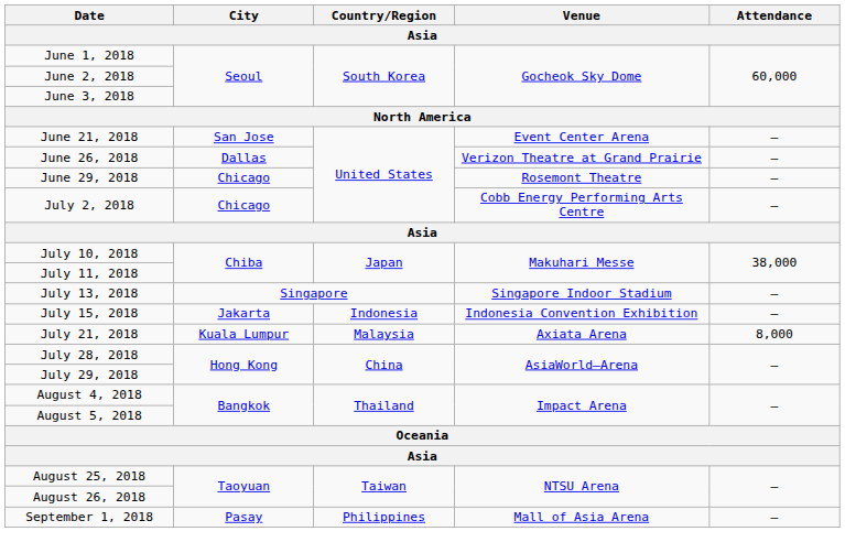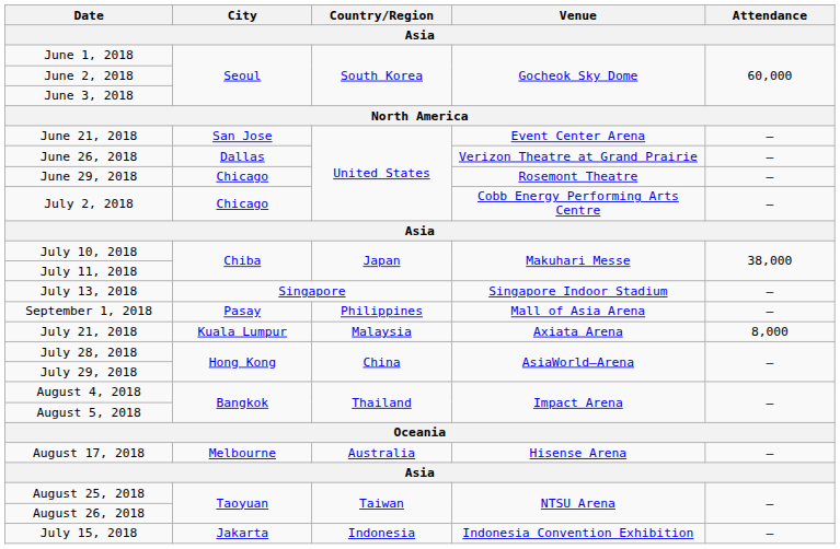rows swapped: July 15, 2018 <-> September 1, 2018
+ row: August 17, 2018 | Melbourne | Australia | Hisense Arena | —
